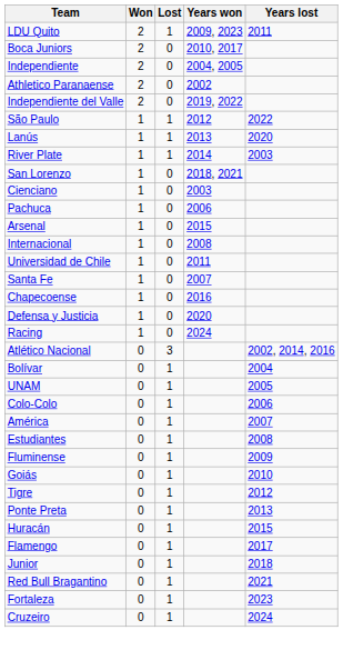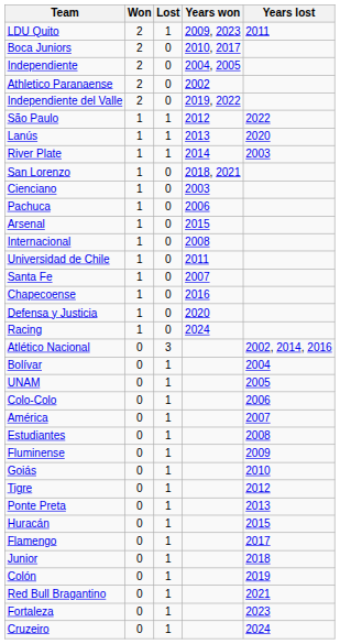+ row: Colón | 0 | 1 | 2019
